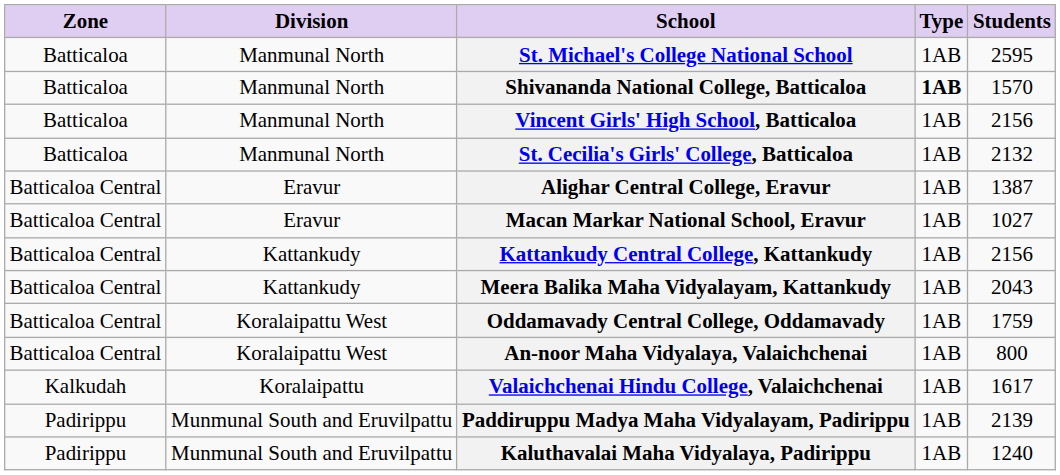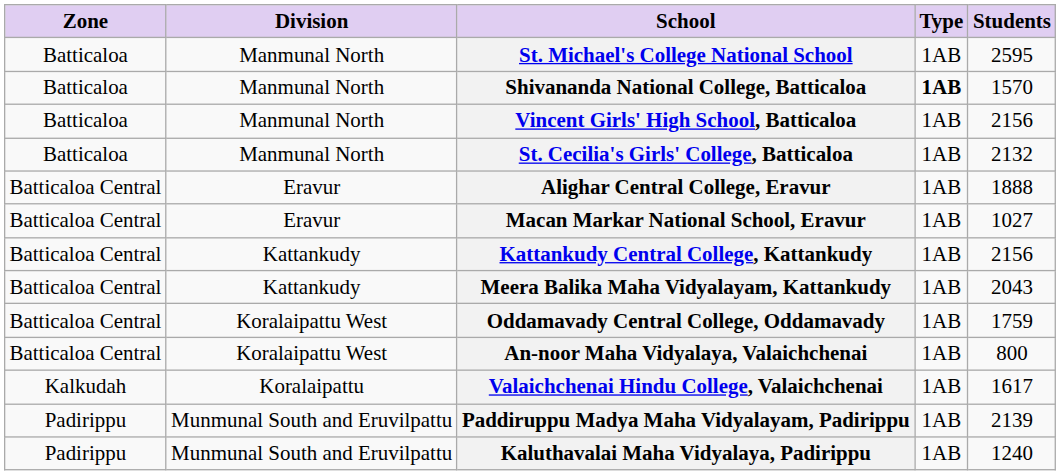Alighar Central College, Eravur | Students: 1387 -> 1888
